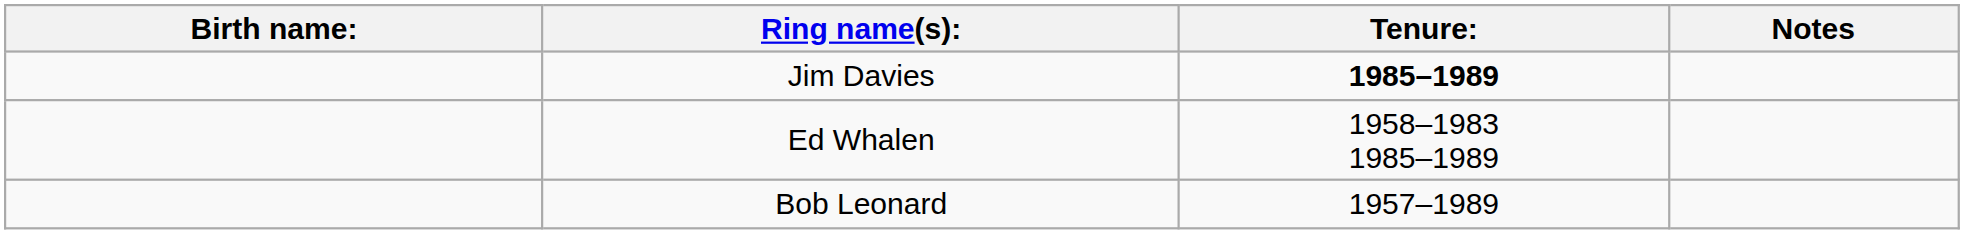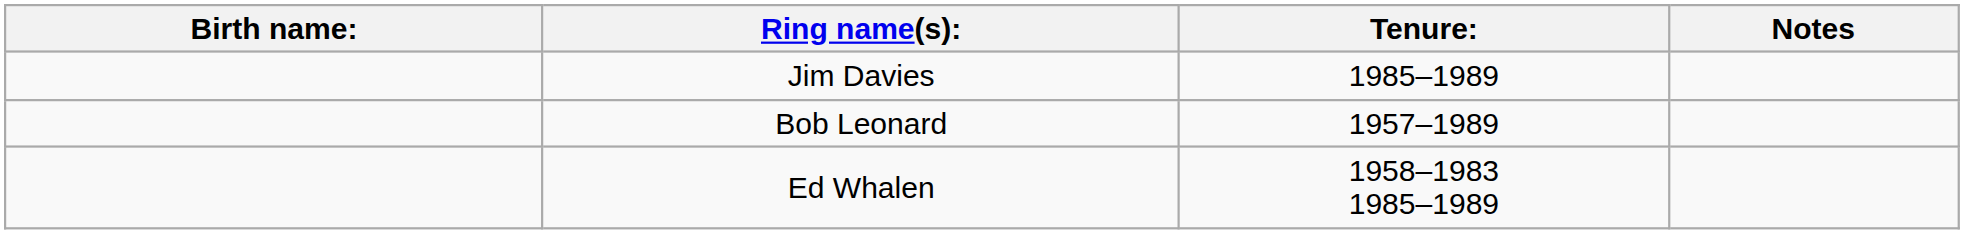Jim Davies | Tenure:: bold -> normal
rows swapped: Bob Leonard <-> Ed Whalen
